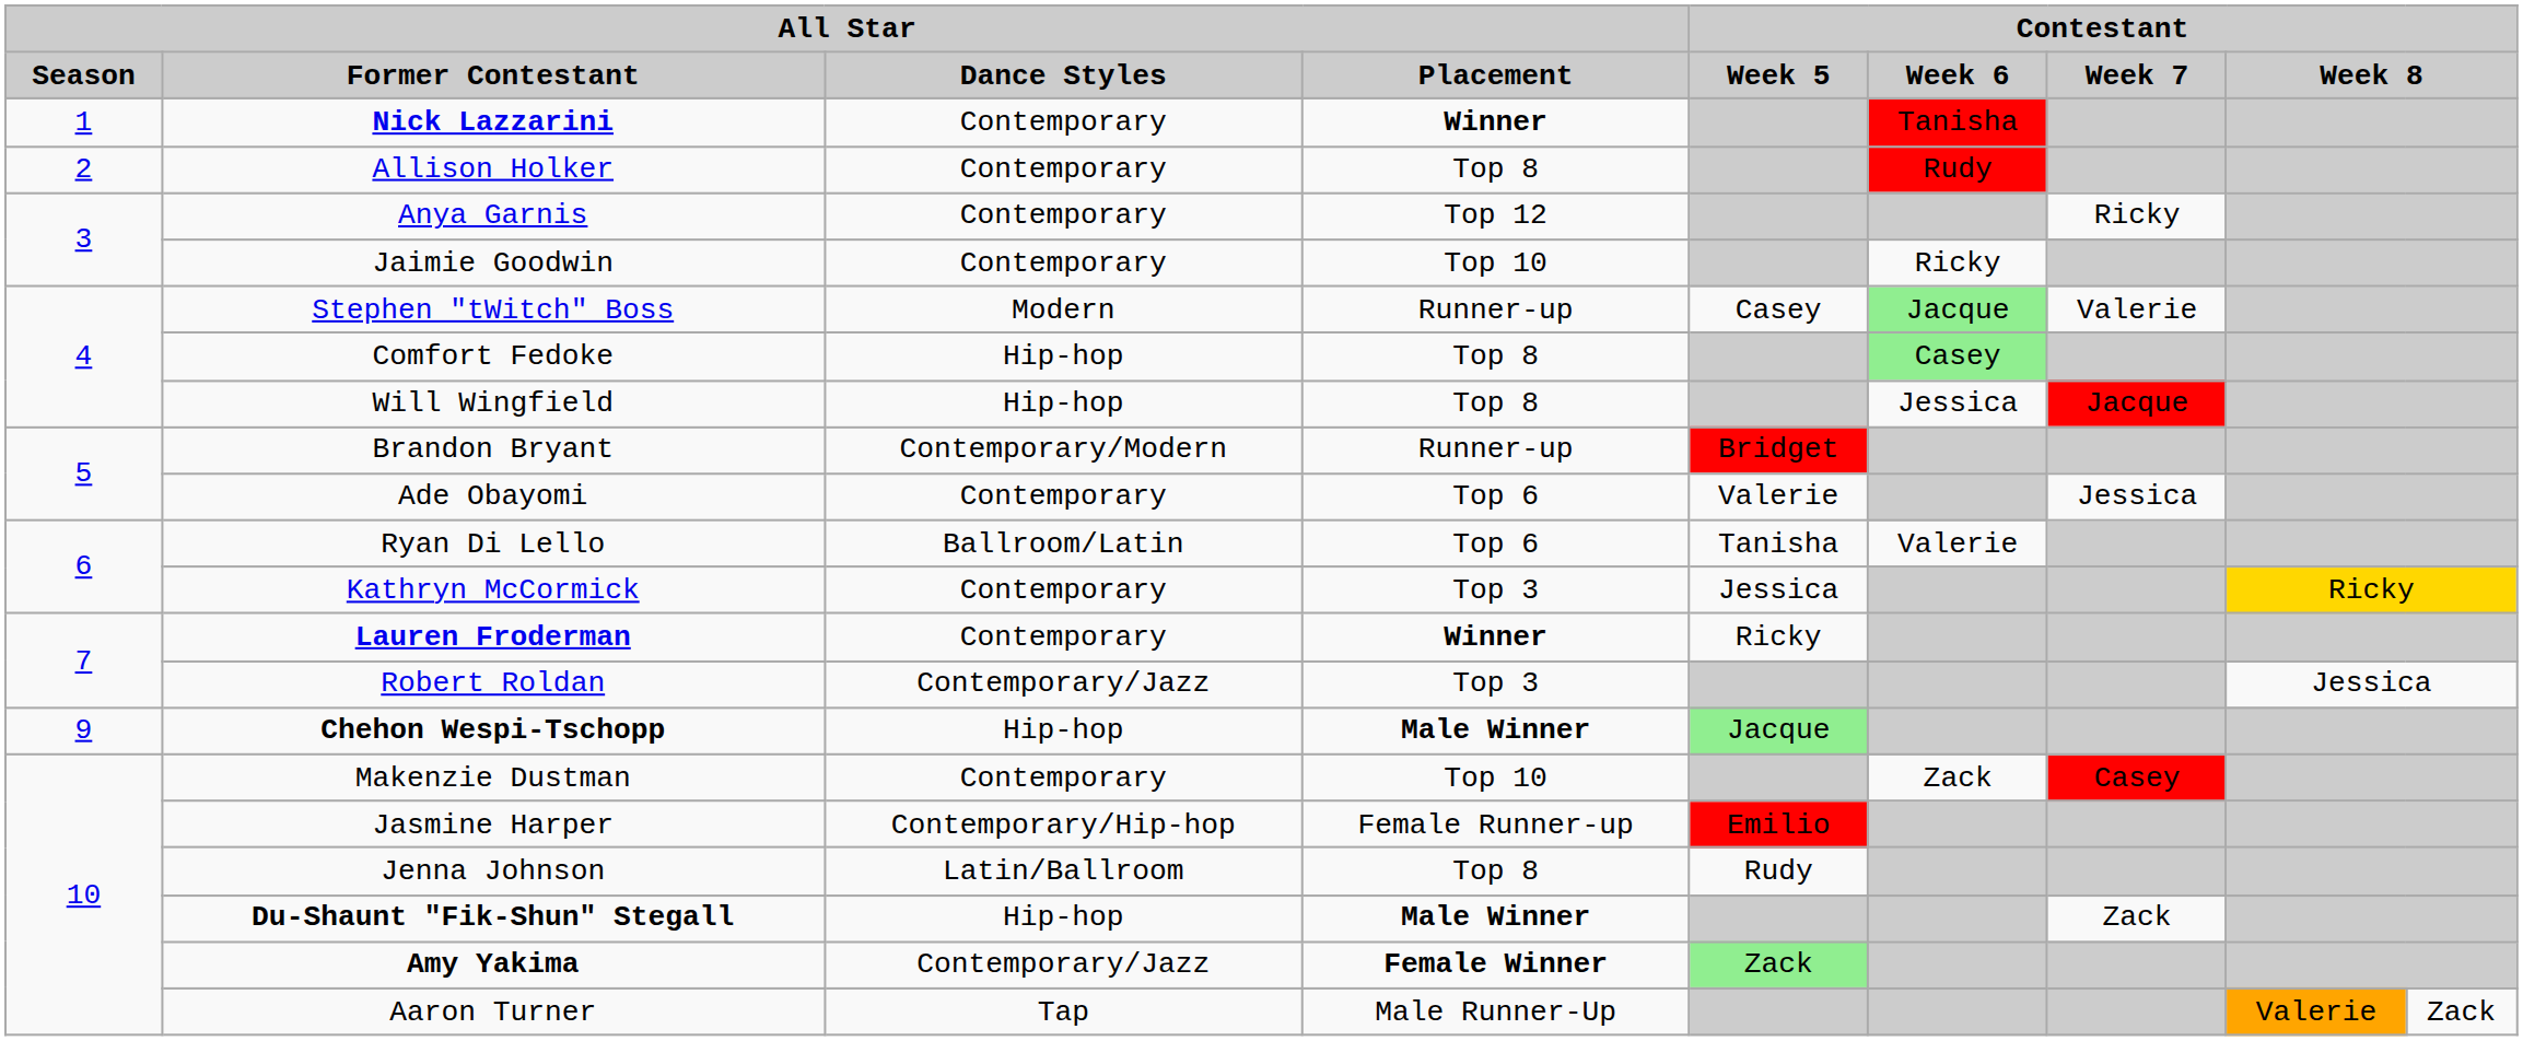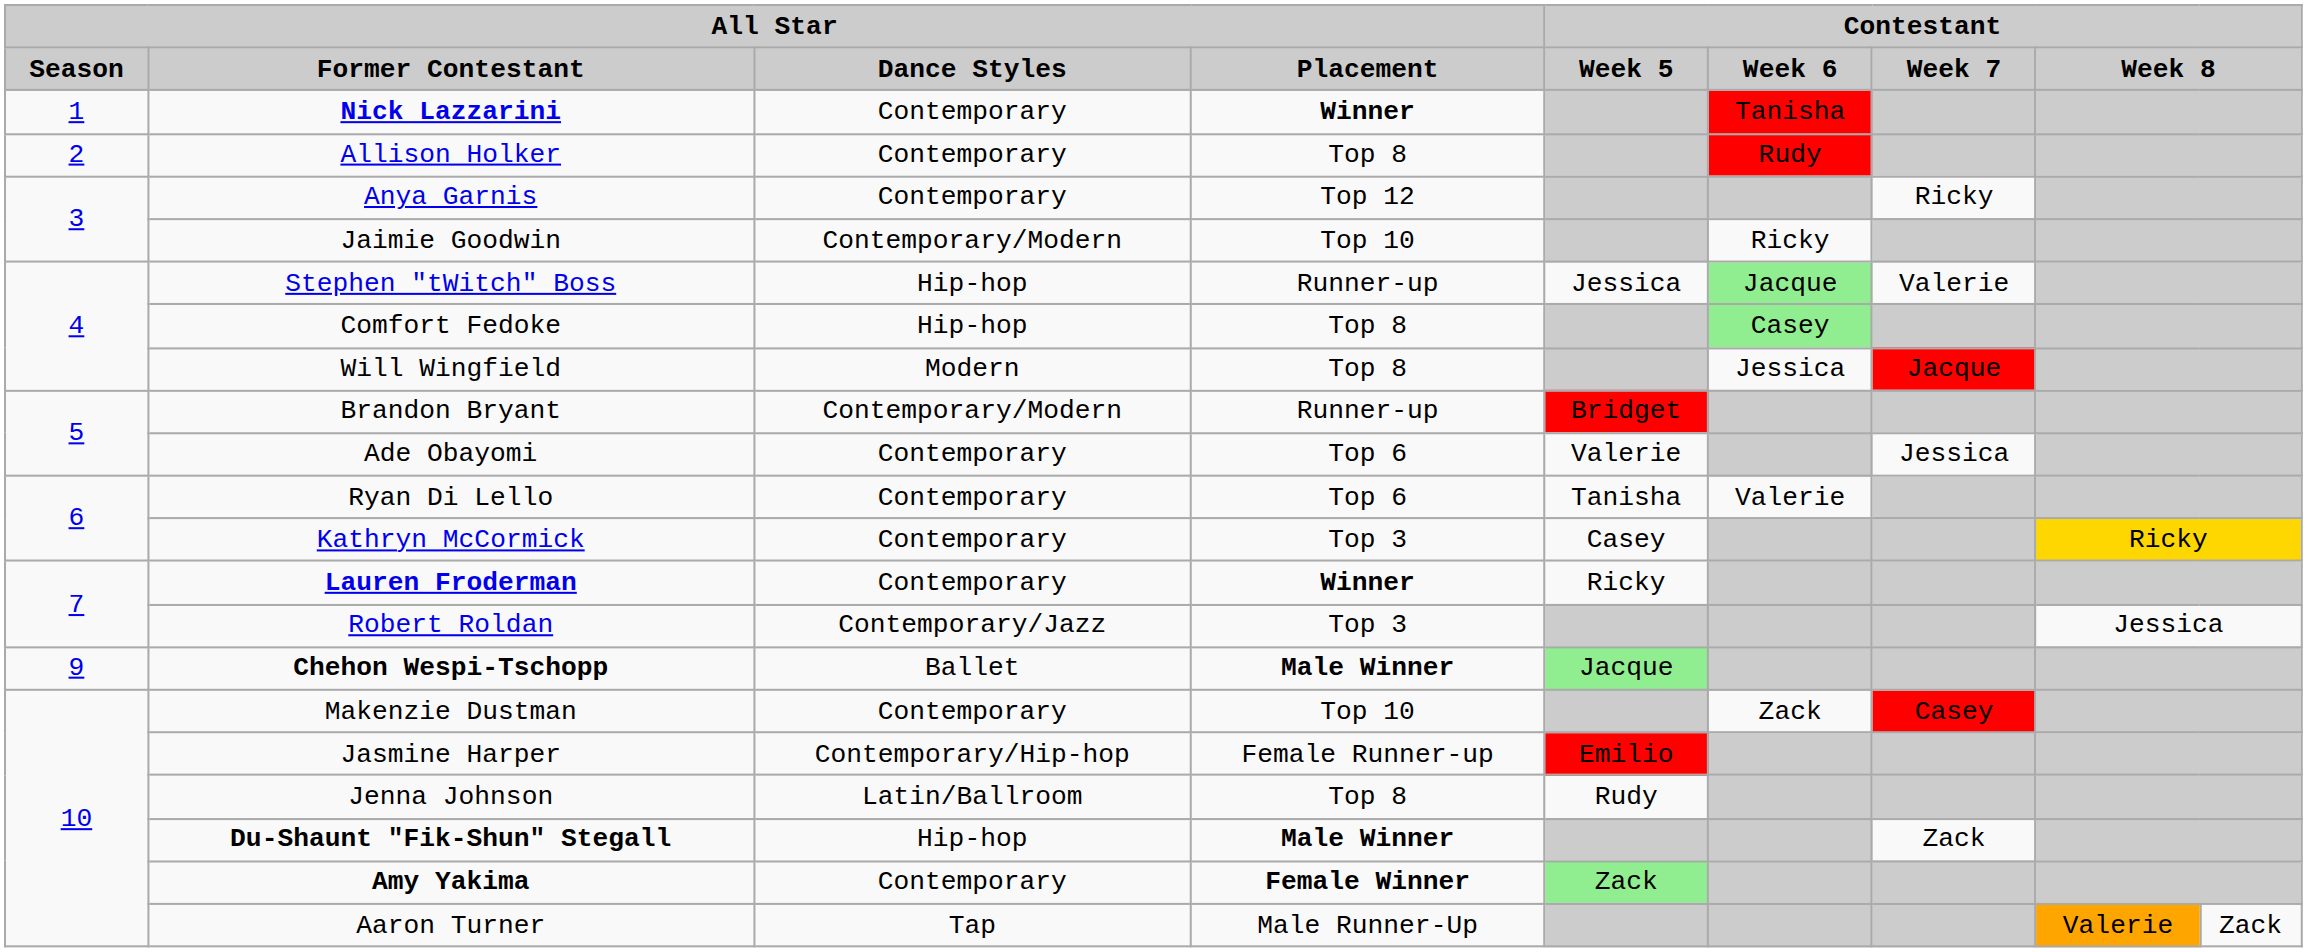Jaimie Goodwin | All Star / Dance Styles: Contemporary -> Contemporary/Modern
Stephen "tWitch" Boss | All Star / Dance Styles: Modern -> Hip-hop
Stephen "tWitch" Boss | Contestant / Week 5: Casey -> Jessica
Will Wingfield | All Star / Dance Styles: Hip-hop -> Modern
Ryan Di Lello | All Star / Dance Styles: Ballroom/Latin -> Contemporary
Kathryn McCormick | Contestant / Week 5: Jessica -> Casey
Chehon Wespi-Tschopp | All Star / Dance Styles: Hip-hop -> Ballet
Amy Yakima | All Star / Dance Styles: Contemporary/Jazz -> Contemporary
